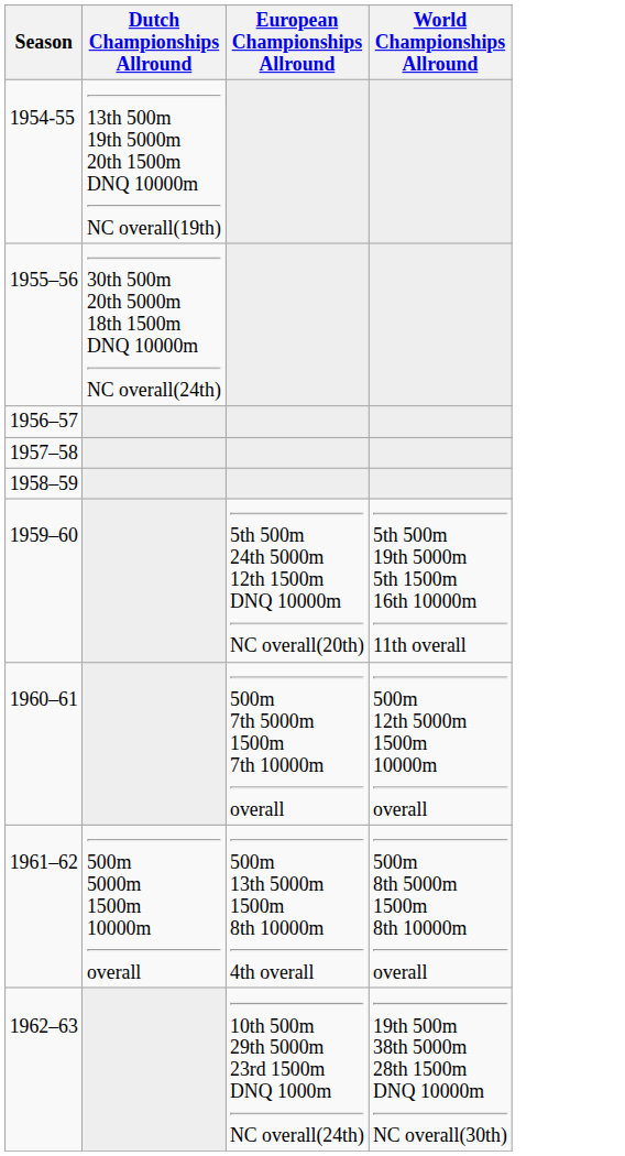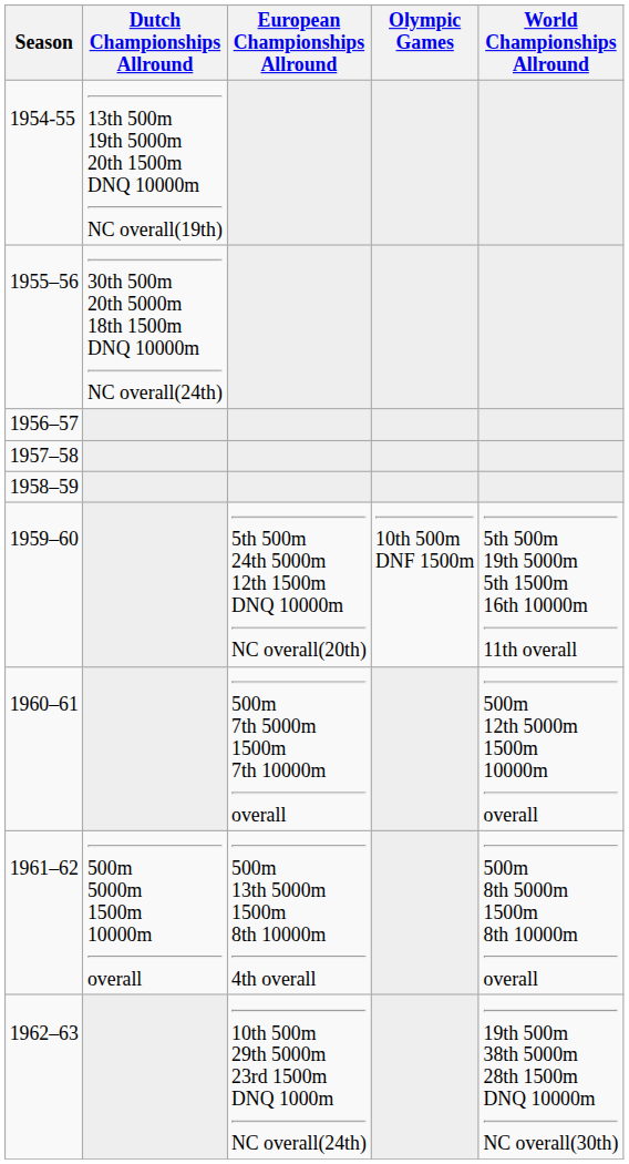+ column: Olympic Games | 10th 500m DNF 1500m
